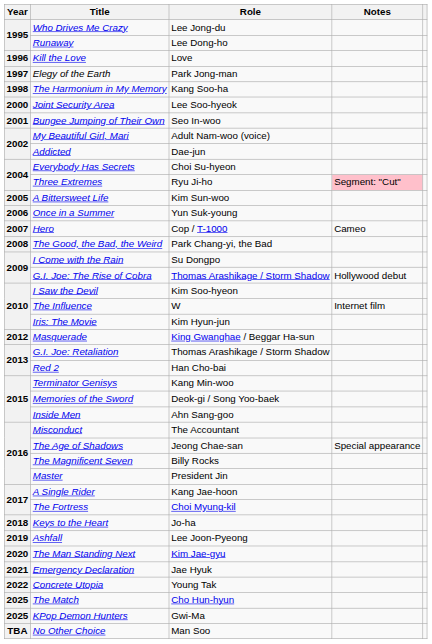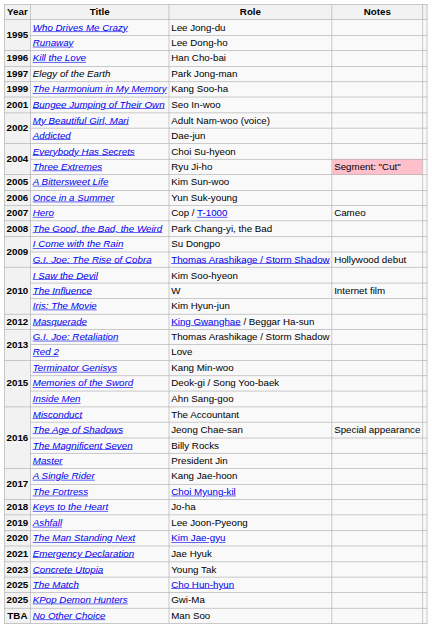Kill the Love | Role: Love -> Han Cho-bai
The Harmonium in My Memory | Year: 1998 -> 1999
- row: 2000 | Joint Security Area | Lee Soo-hyeok
Red 2 | Role: Han Cho-bai -> Love
Concrete Utopia | Year: 2022 -> 2023
